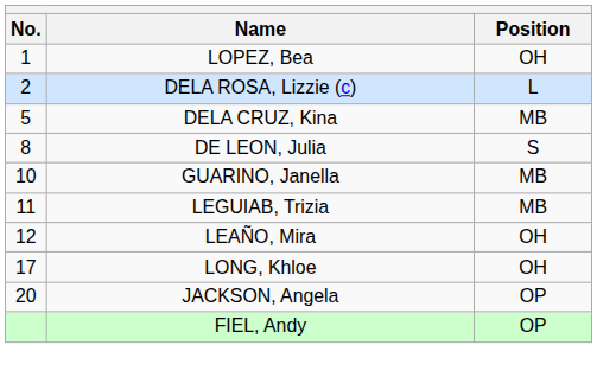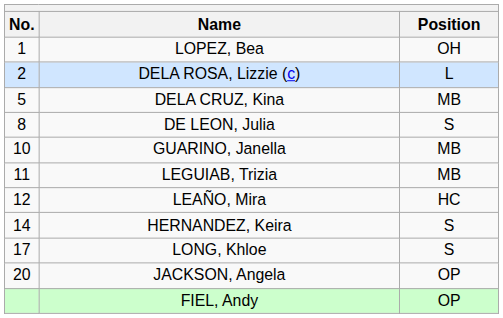LEAÑO, Mira | Position: OH -> HC
+ row: 14 | HERNANDEZ, Keira | S
LONG, Khloe | Position: OH -> S
